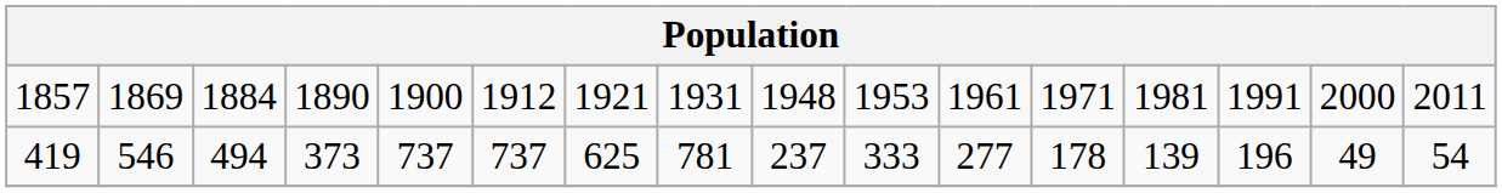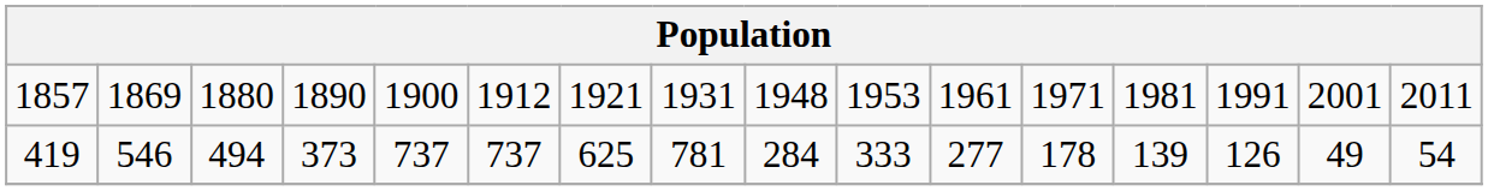1857 | column 3: 1884 -> 1880
1857 | column 15: 2000 -> 2001
419 | column 9: 237 -> 284
419 | column 14: 196 -> 126
